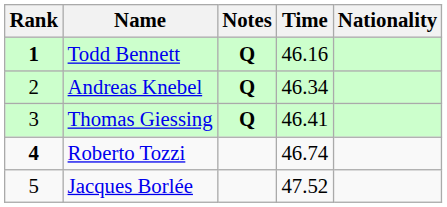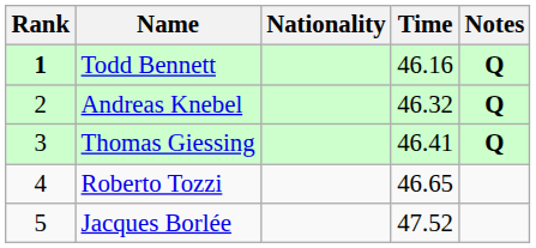columns swapped: Nationality <-> Notes
Andreas Knebel | Time: 46.34 -> 46.32
Roberto Tozzi | Rank: bold -> normal
Roberto Tozzi | Time: 46.74 -> 46.65
